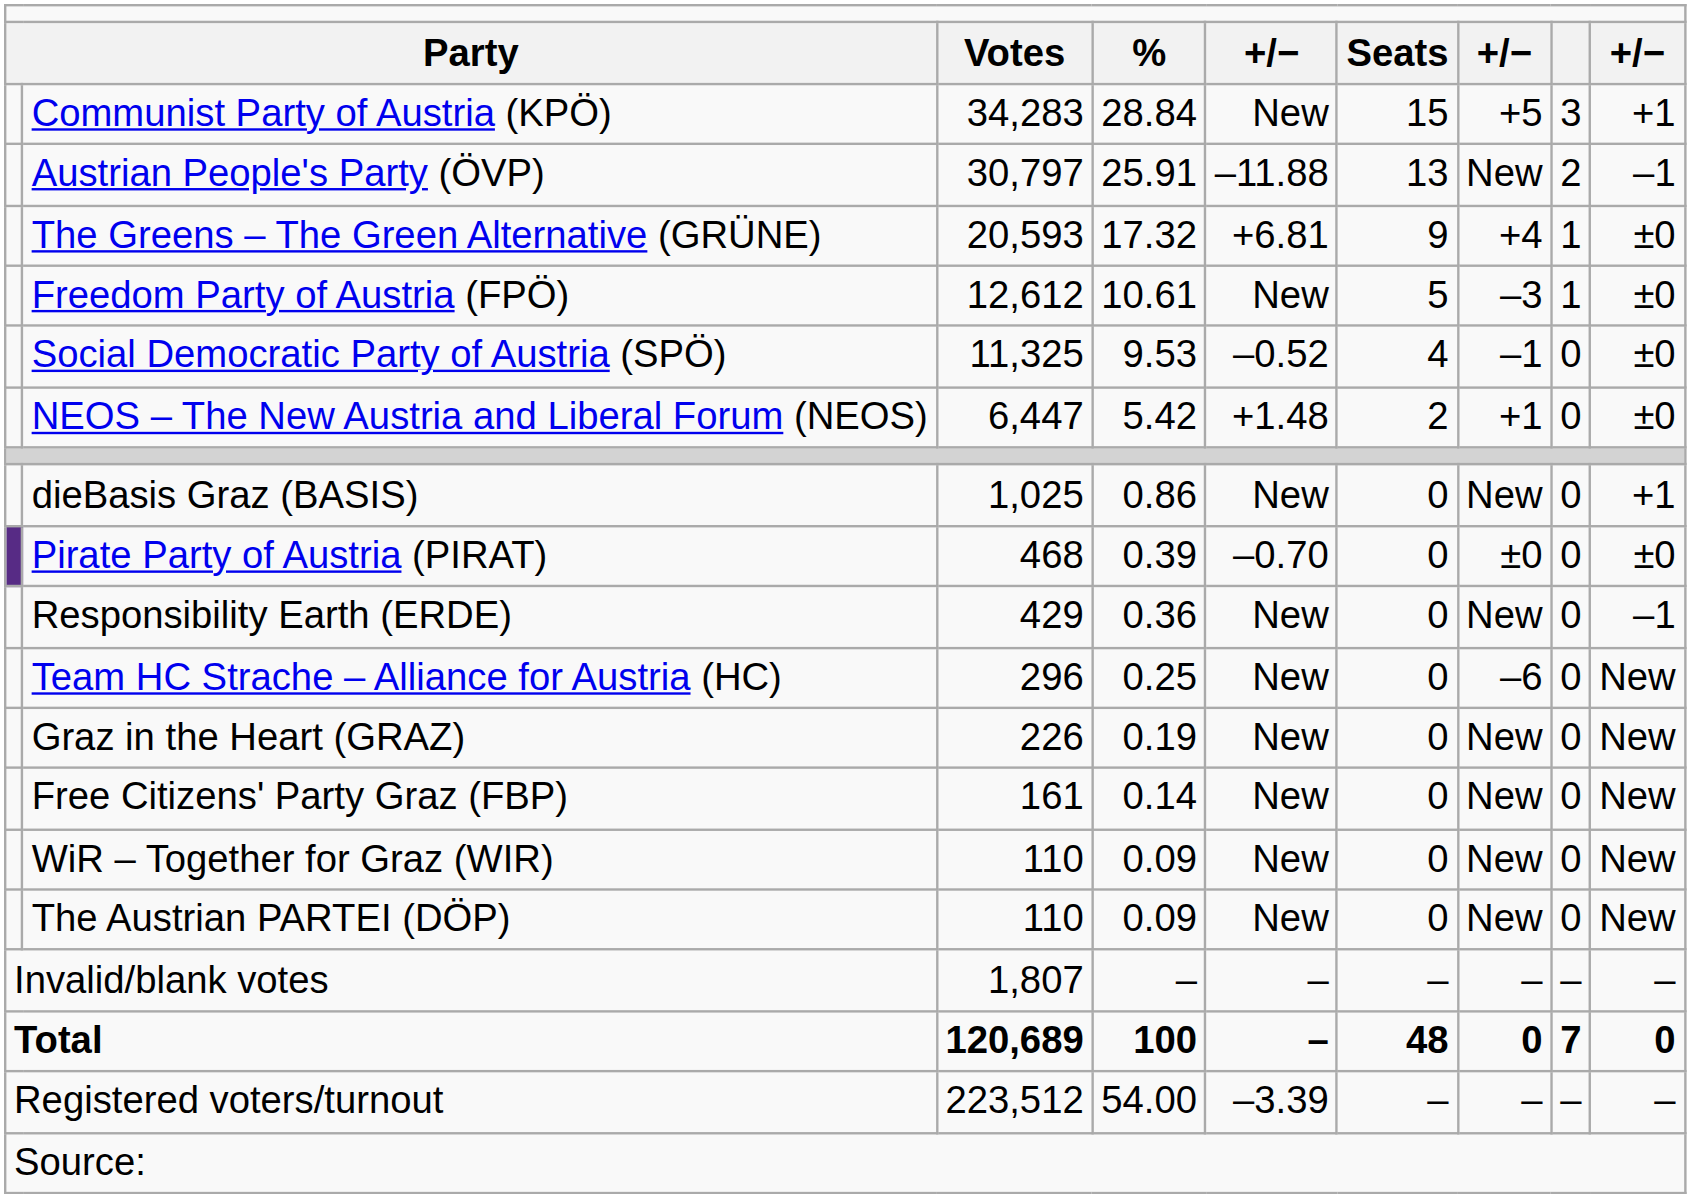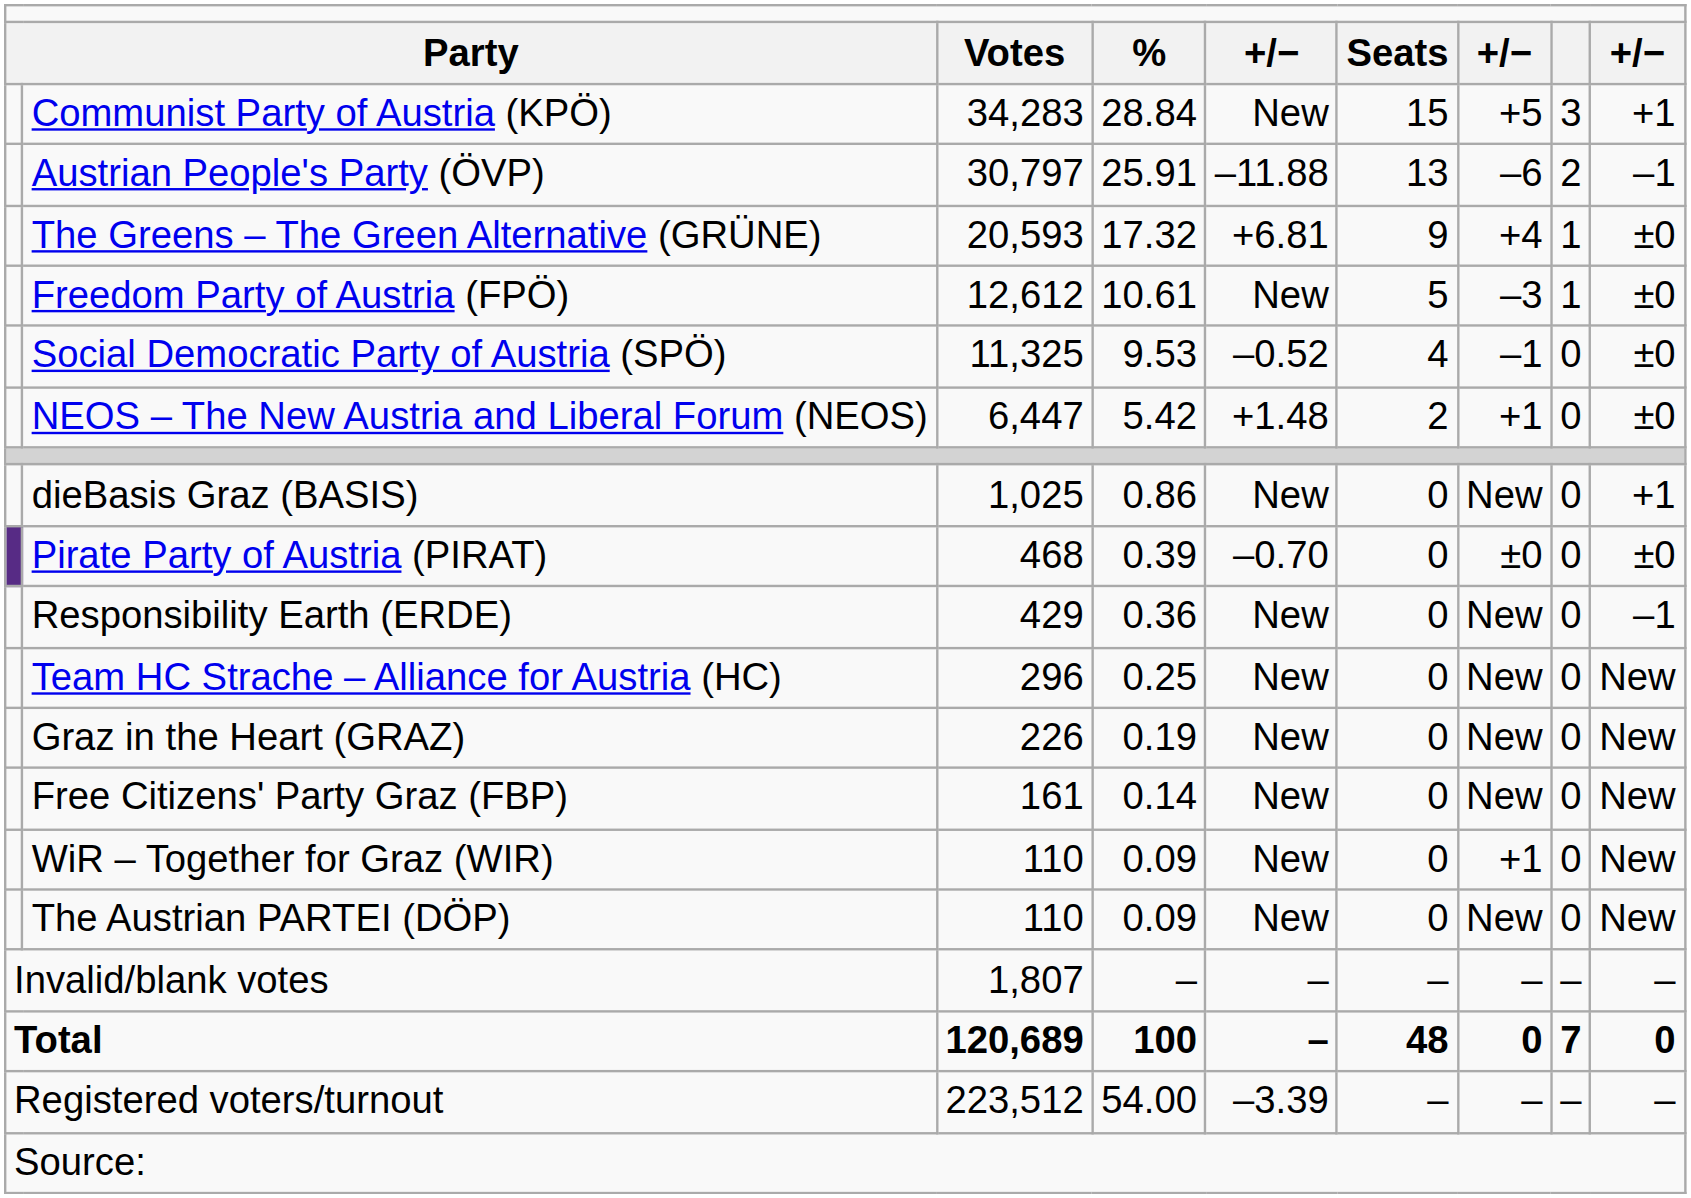Austrian People's Party (ÖVP) | column 7: New -> –6
Team HC Strache – Alliance for Austria (HC) | column 7: –6 -> New
WiR – Together for Graz (WIR) | column 7: New -> +1
